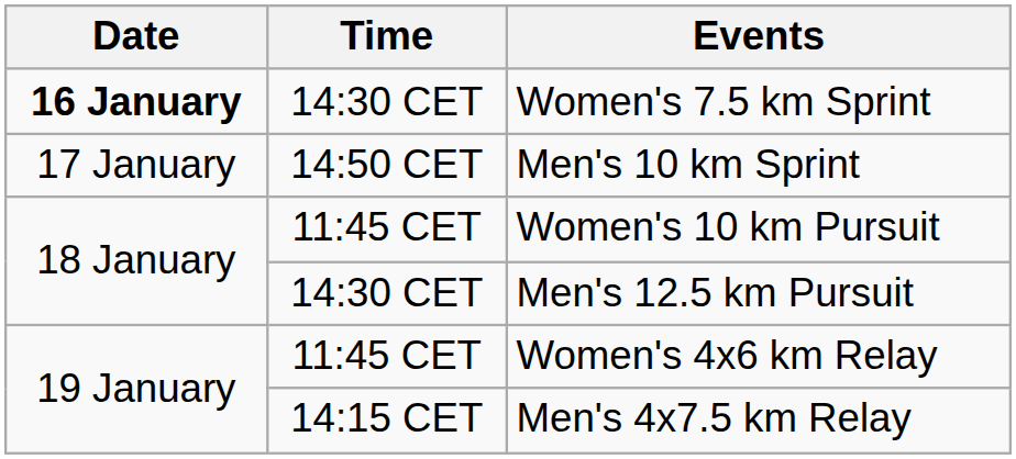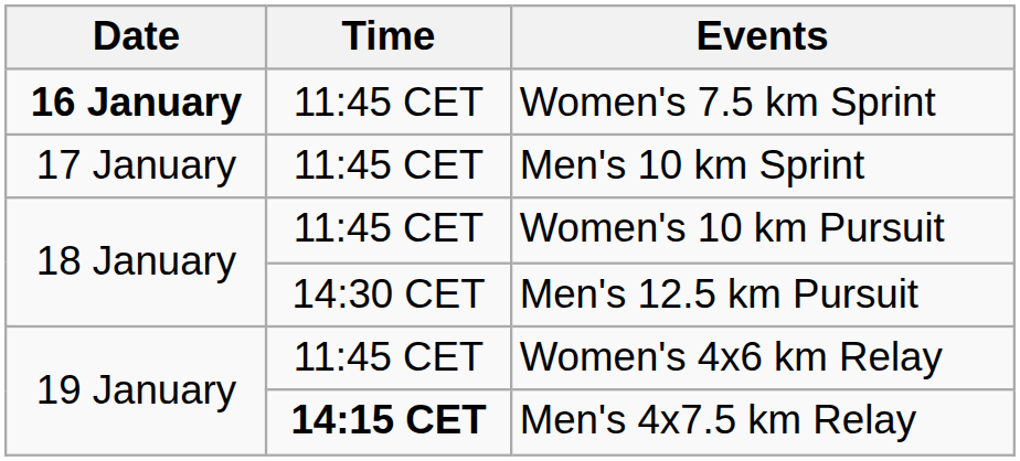Women's 7.5 km Sprint | Time: 14:30 CET -> 11:45 CET
Men's 10 km Sprint | Time: 14:50 CET -> 11:45 CET
Men's 4x7.5 km Relay | Time: normal -> bold
